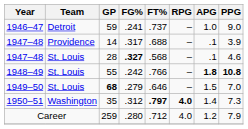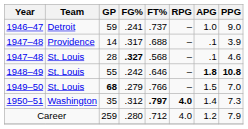55 | FT%: .766 -> .646
68 | FT%: .646 -> .766
